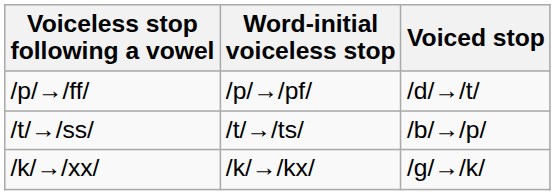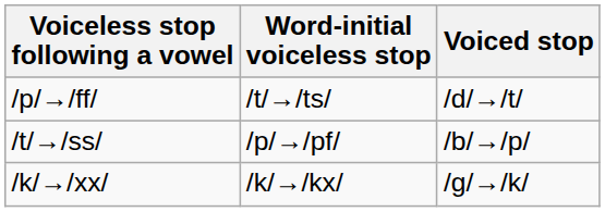/p/→/ff/ | Word-initial voiceless stop: /p/→/pf/ -> /t/→/ts/
/t/→/ss/ | Word-initial voiceless stop: /t/→/ts/ -> /p/→/pf/
